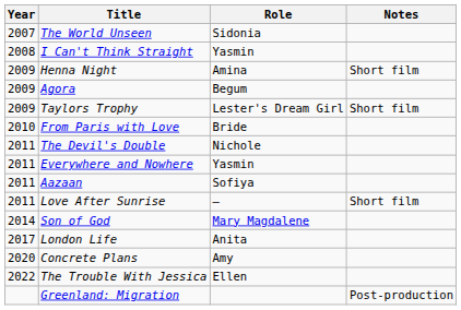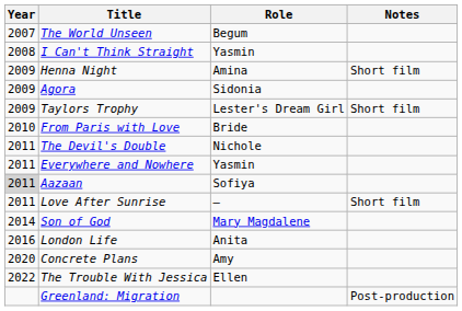The World Unseen | Role: Sidonia -> Begum
Agora | Role: Begum -> Sidonia
Aazaan | Year: no background -> lightgrey background
London Life | Year: 2017 -> 2016
